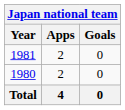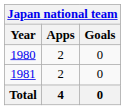rows swapped: 1980 <-> 1981
